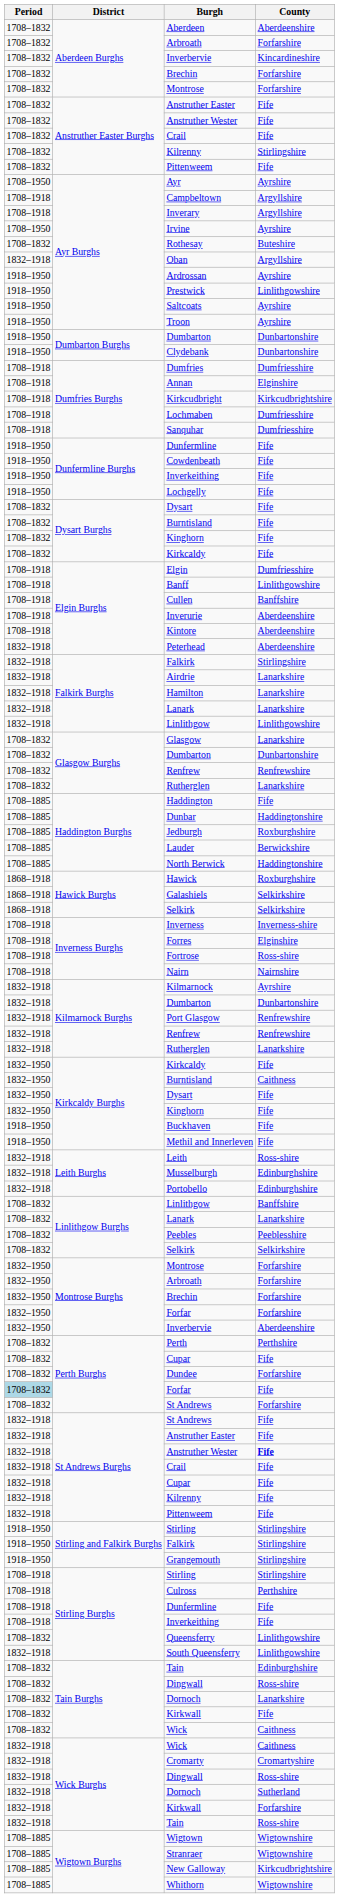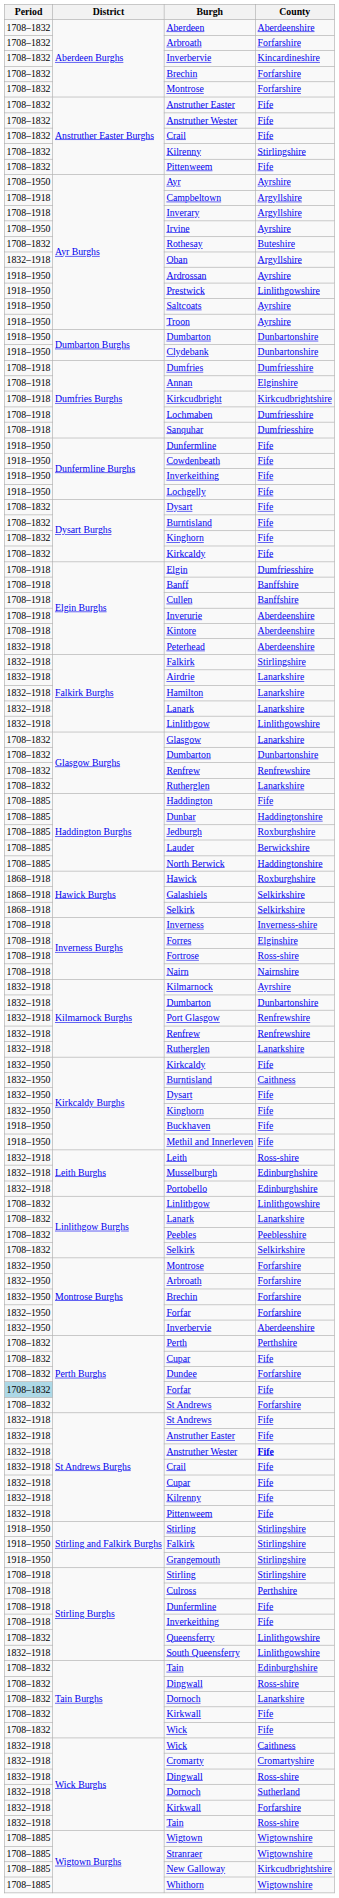Banff | County: Linlithgowshire -> Banffshire
Linlithgow Burghs / Linlithgow | County: Banffshire -> Linlithgowshire
Tain Burghs / Wick | County: Caithness -> Fife
